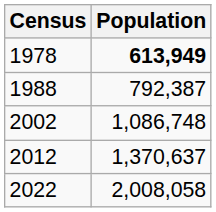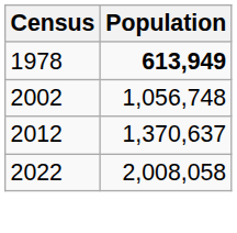- row: 1988 | 792,387
2002 | Population: 1,086,748 -> 1,056,748
